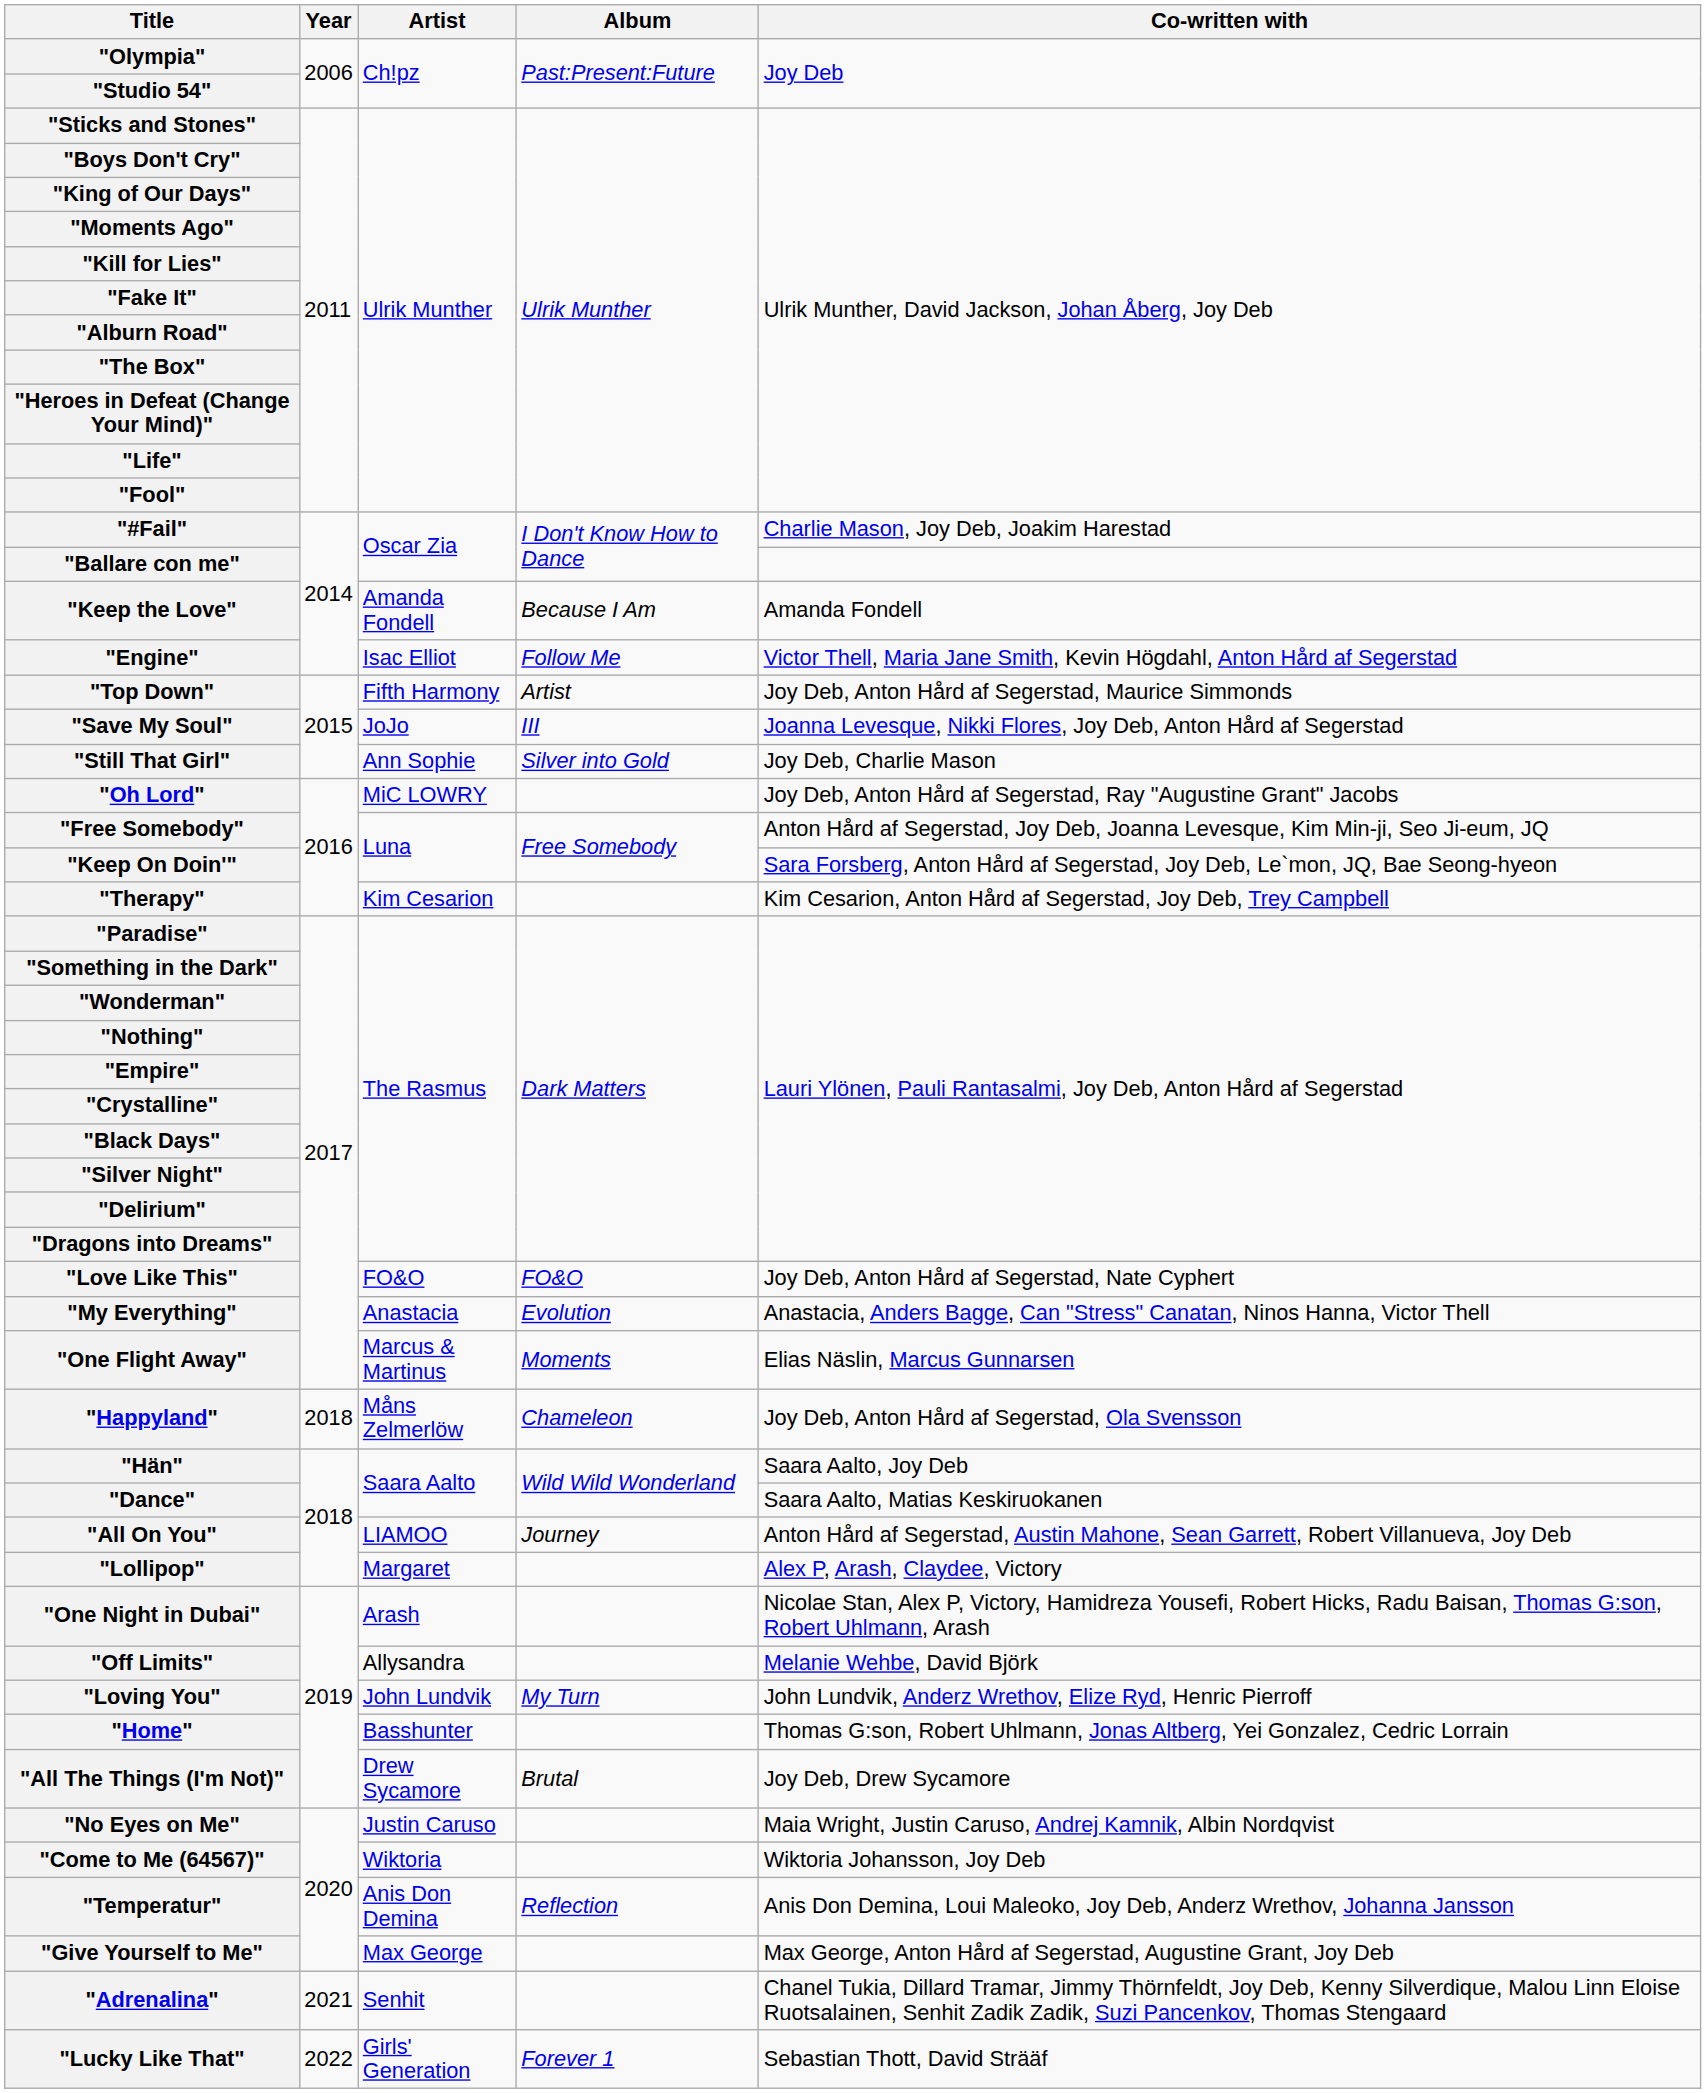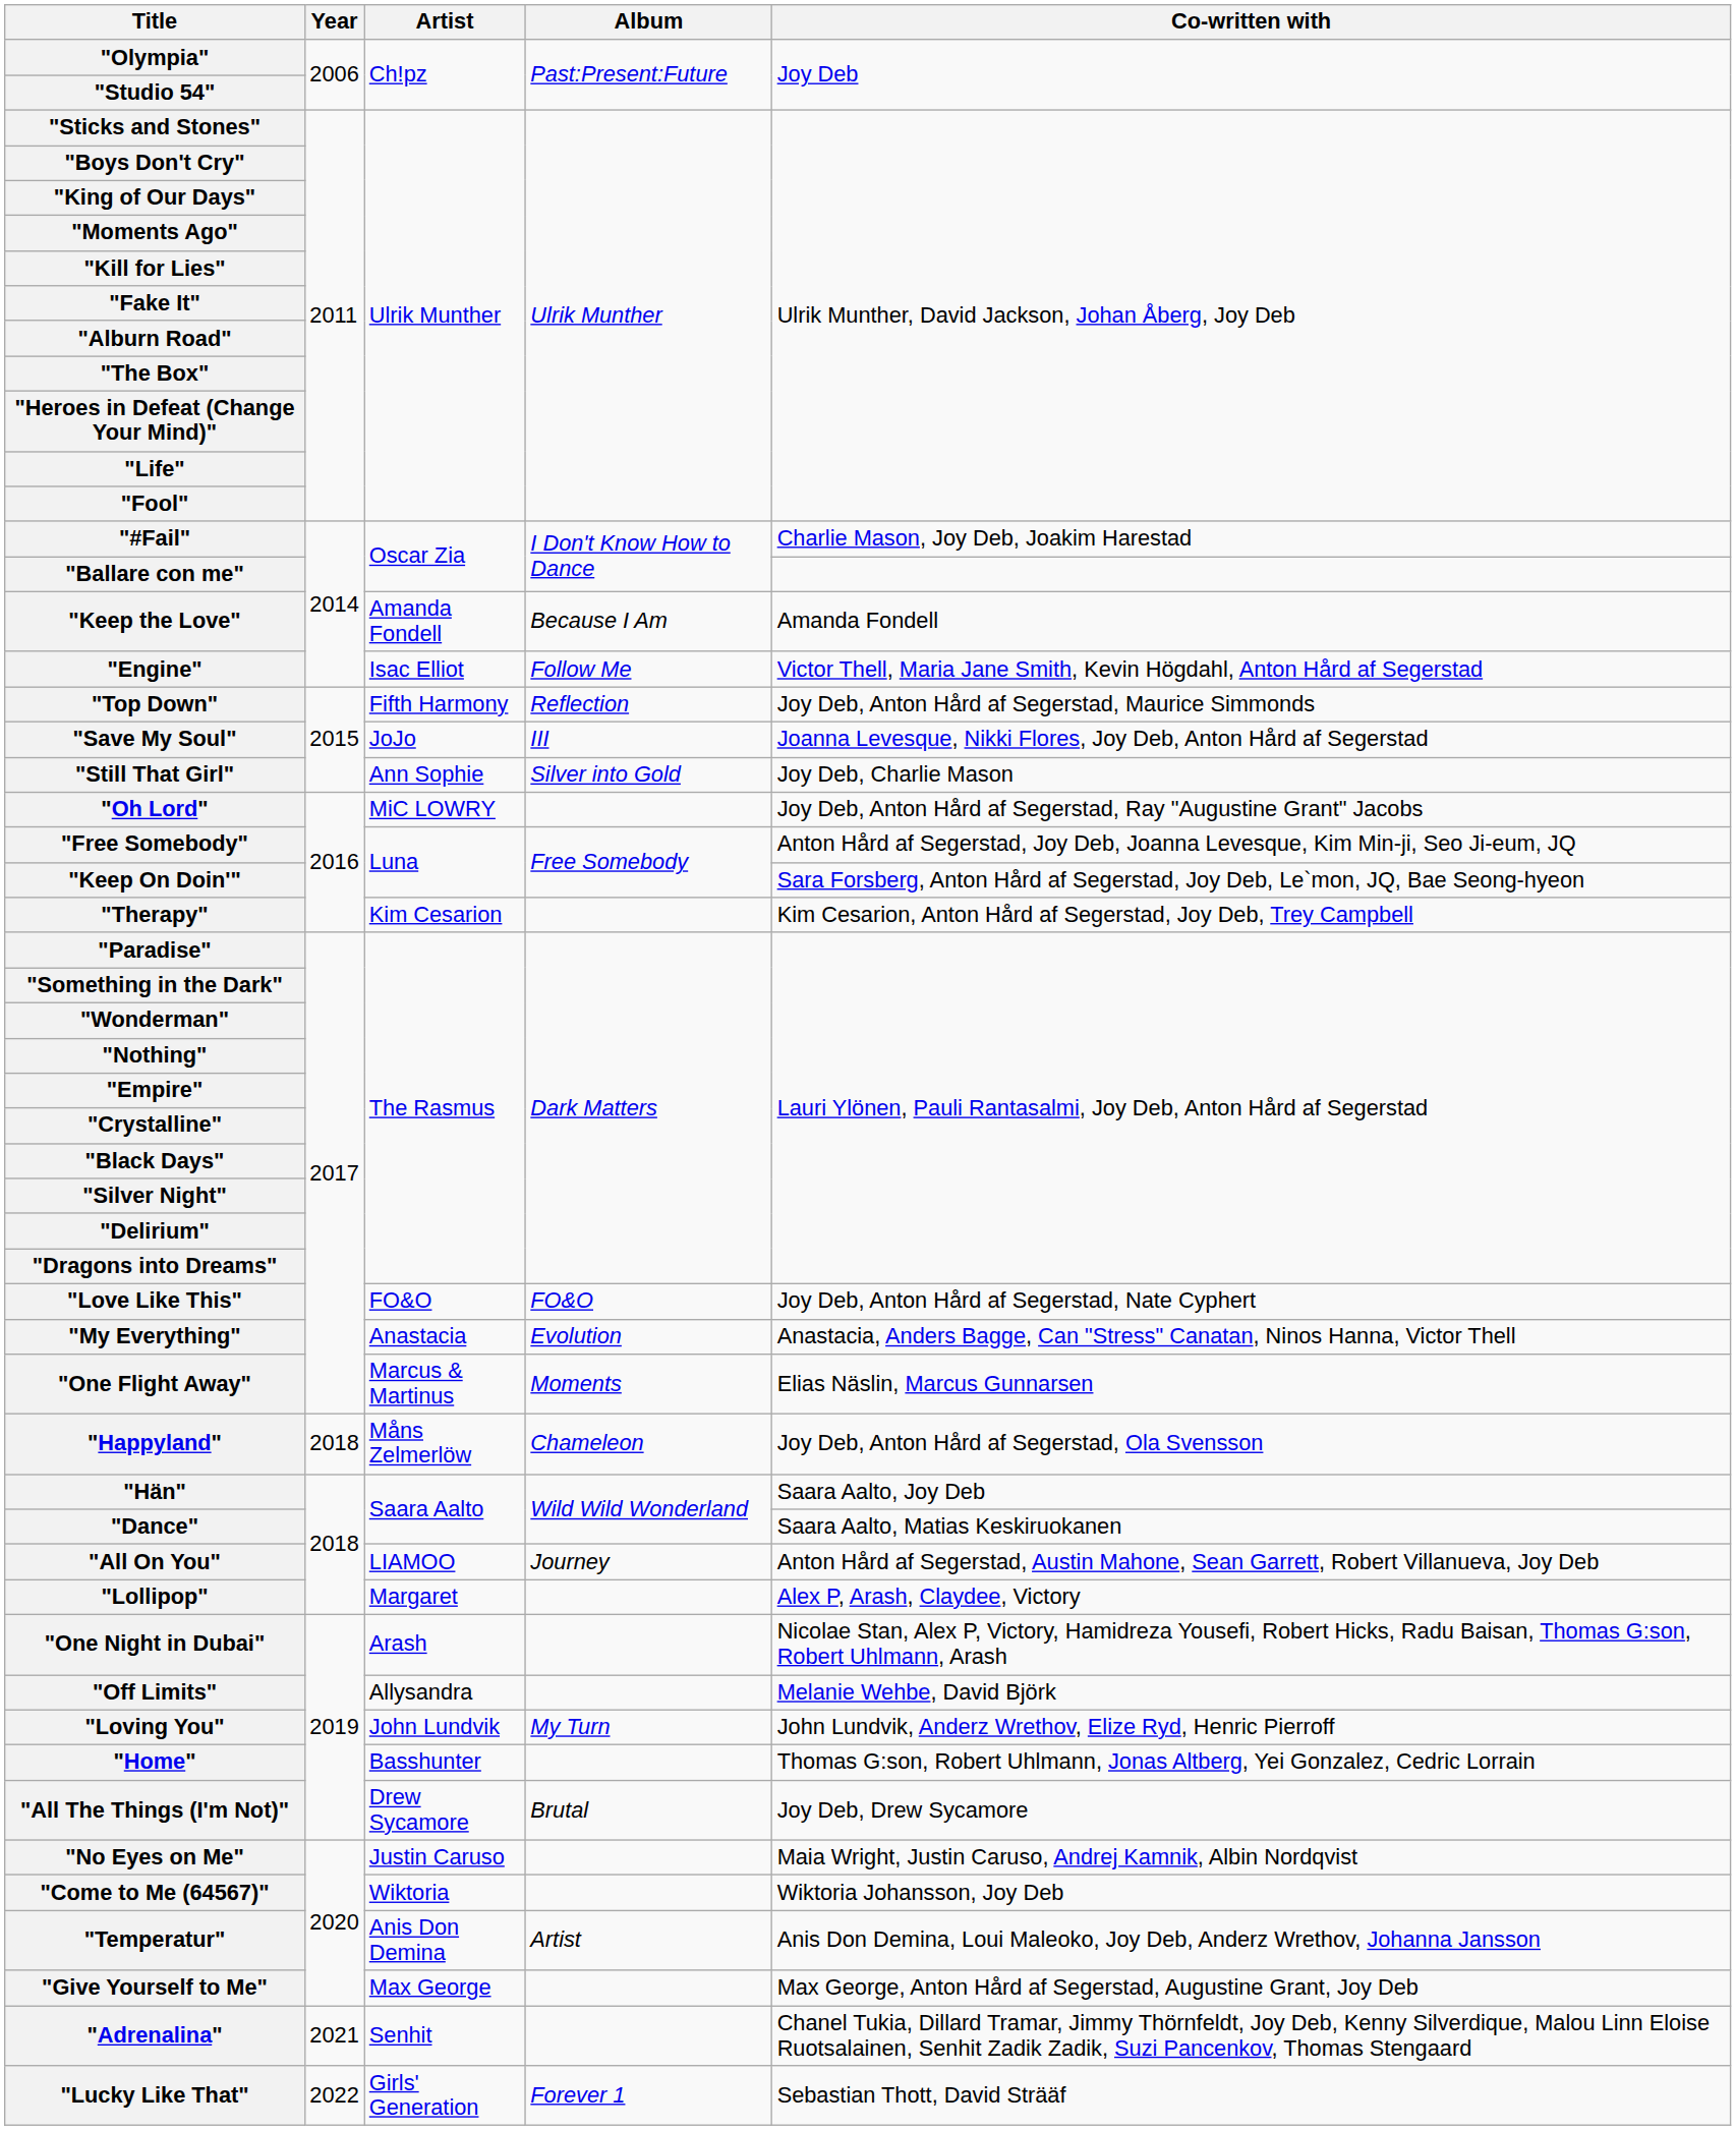"Top Down" | Album: Artist -> Reflection
"Temperatur" | Album: Reflection -> Artist
